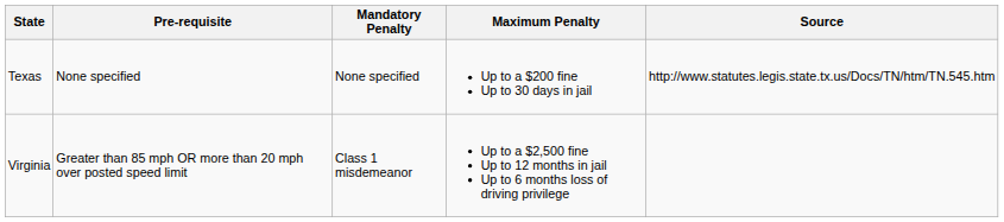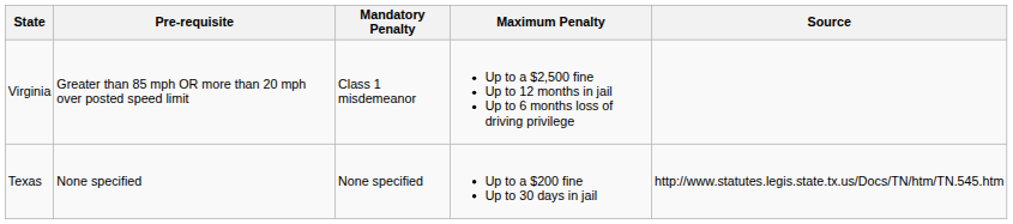rows swapped: Texas <-> Virginia
